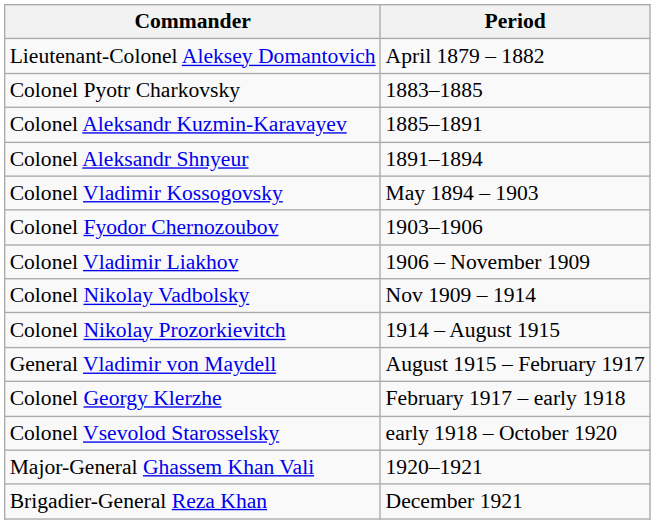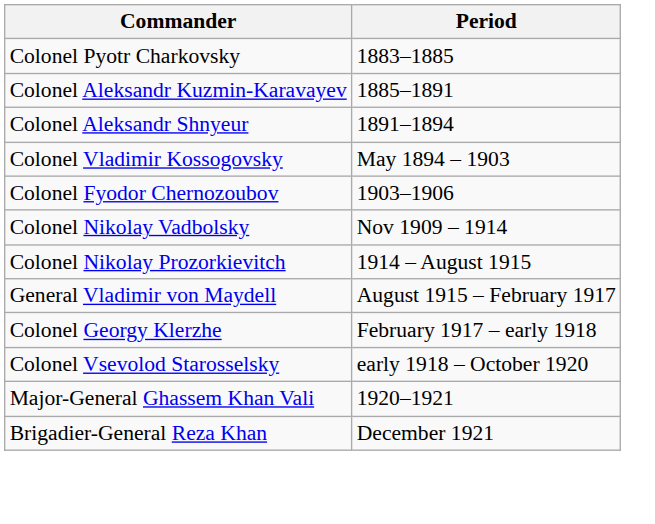- row: Lieutenant-Colonel Aleksey Domantovich | April 1879 – 1882
- row: Colonel Vladimir Liakhov | 1906 – November 1909
